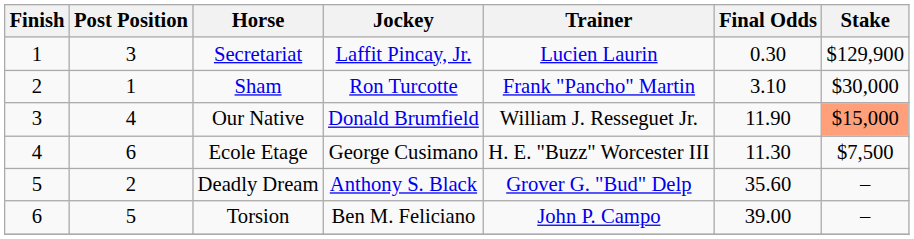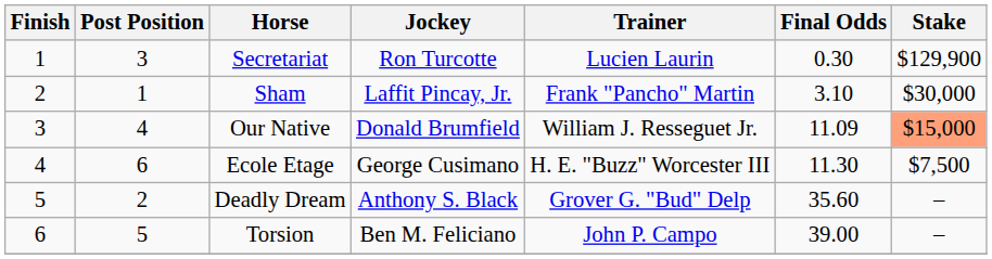Secretariat | Jockey: Laffit Pincay, Jr. -> Ron Turcotte
Sham | Jockey: Ron Turcotte -> Laffit Pincay, Jr.
Our Native | Final Odds: 11.90 -> 11.09
